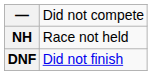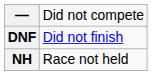rows swapped: DNF <-> NH
